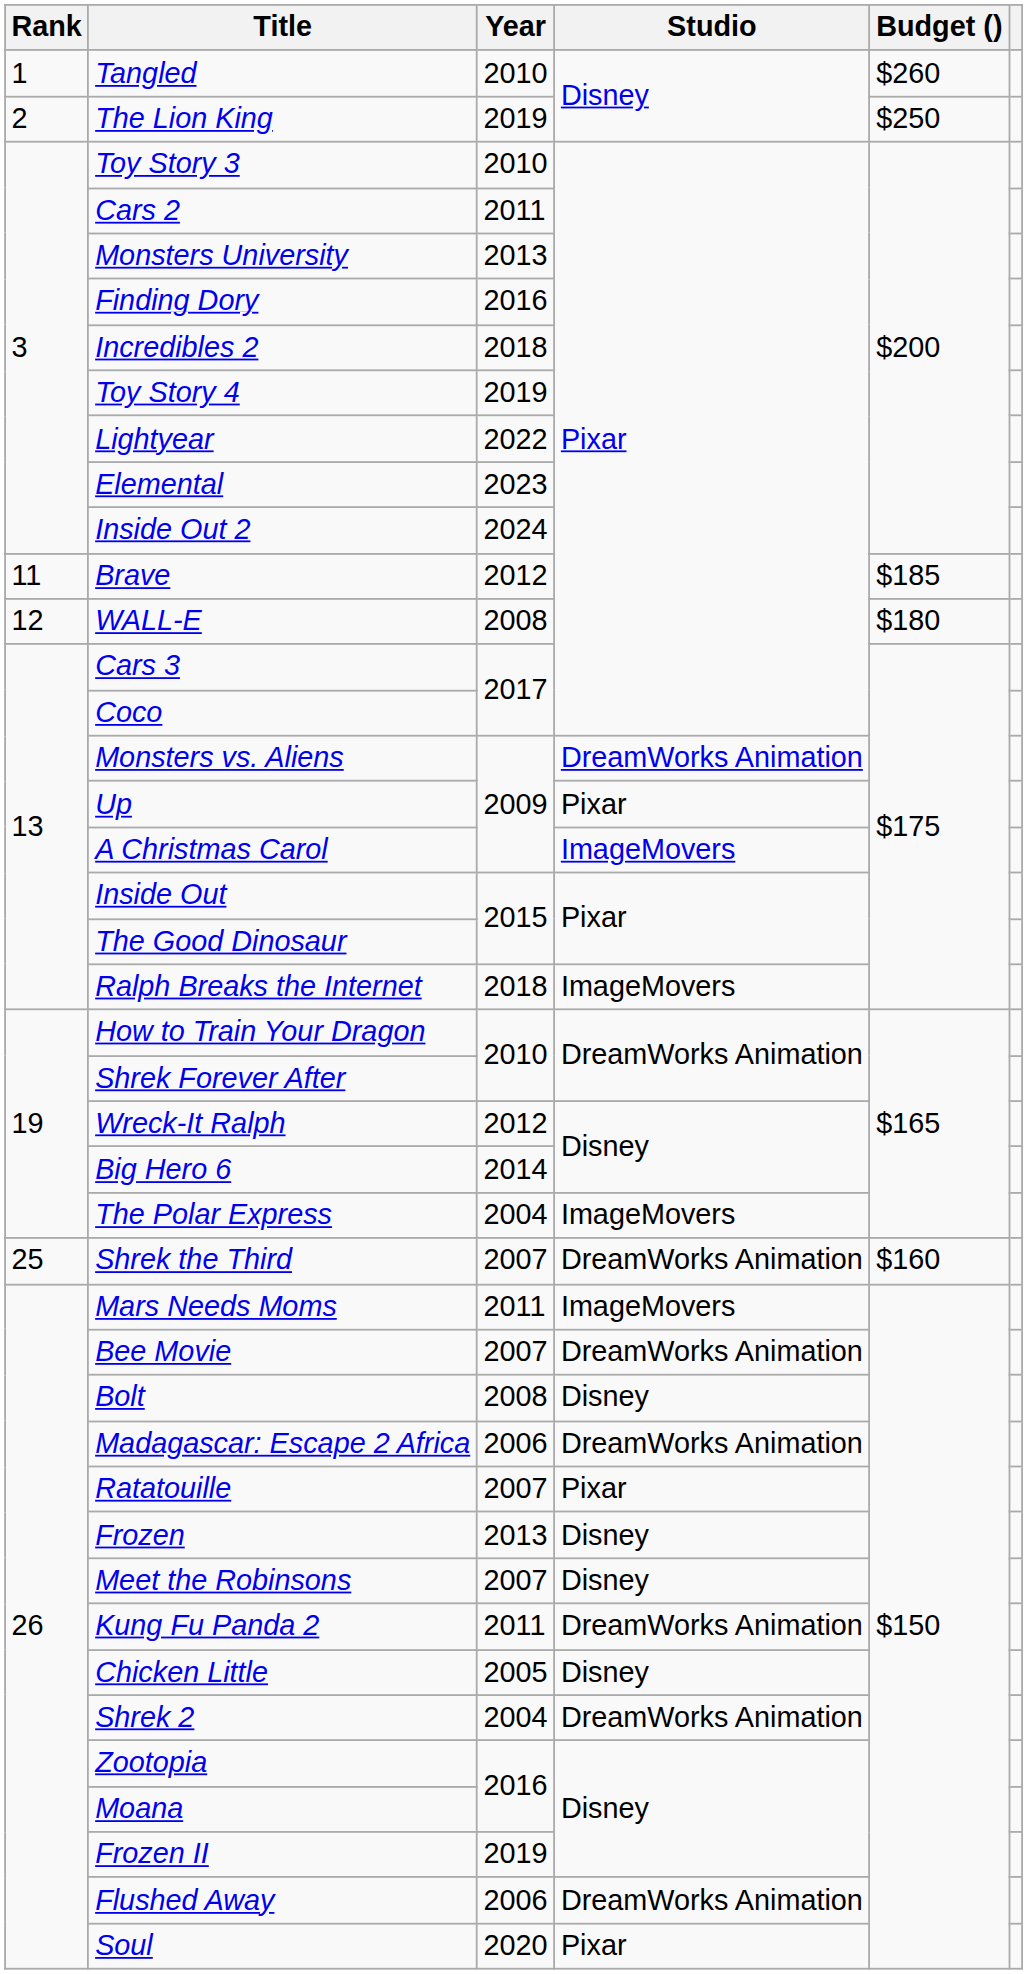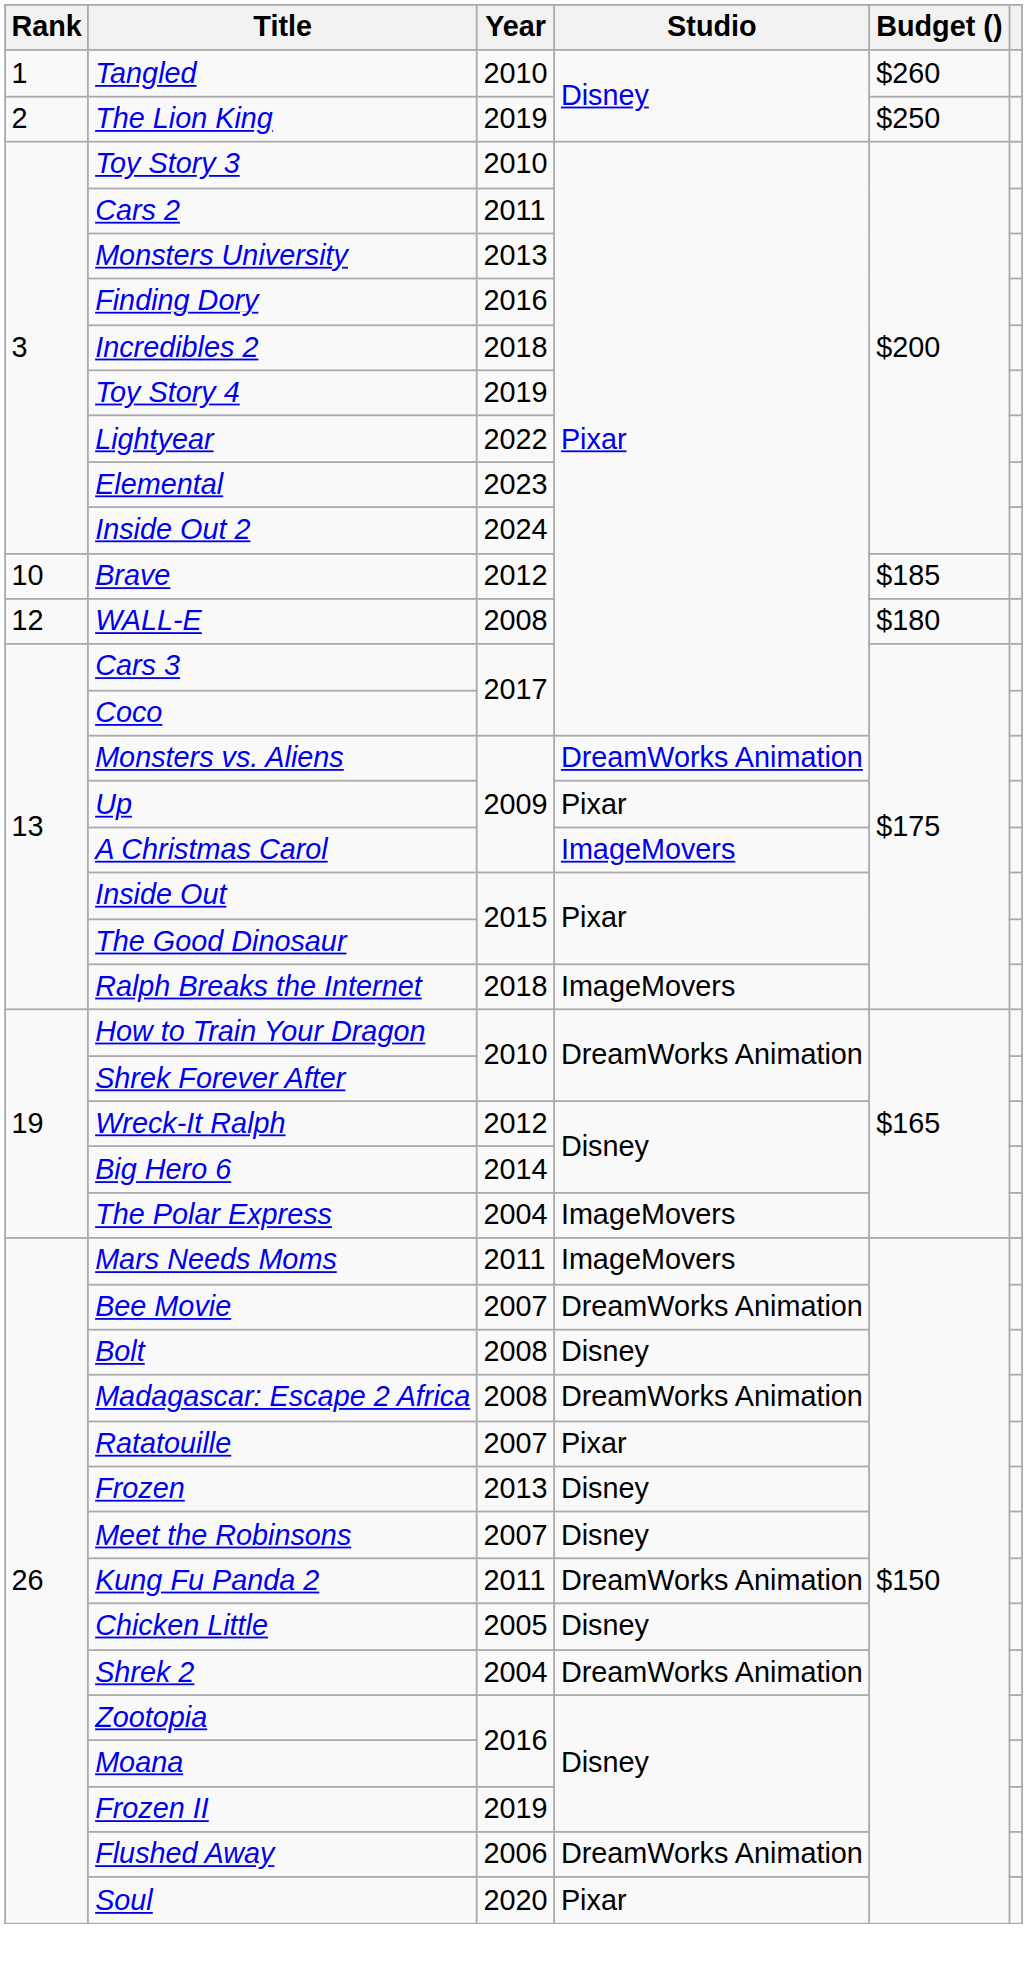Brave | Rank: 11 -> 10
- row: 25 | Shrek the Third | 2007 | DreamWorks Animation | $160
Madagascar: Escape 2 Africa | Year: 2006 -> 2008
